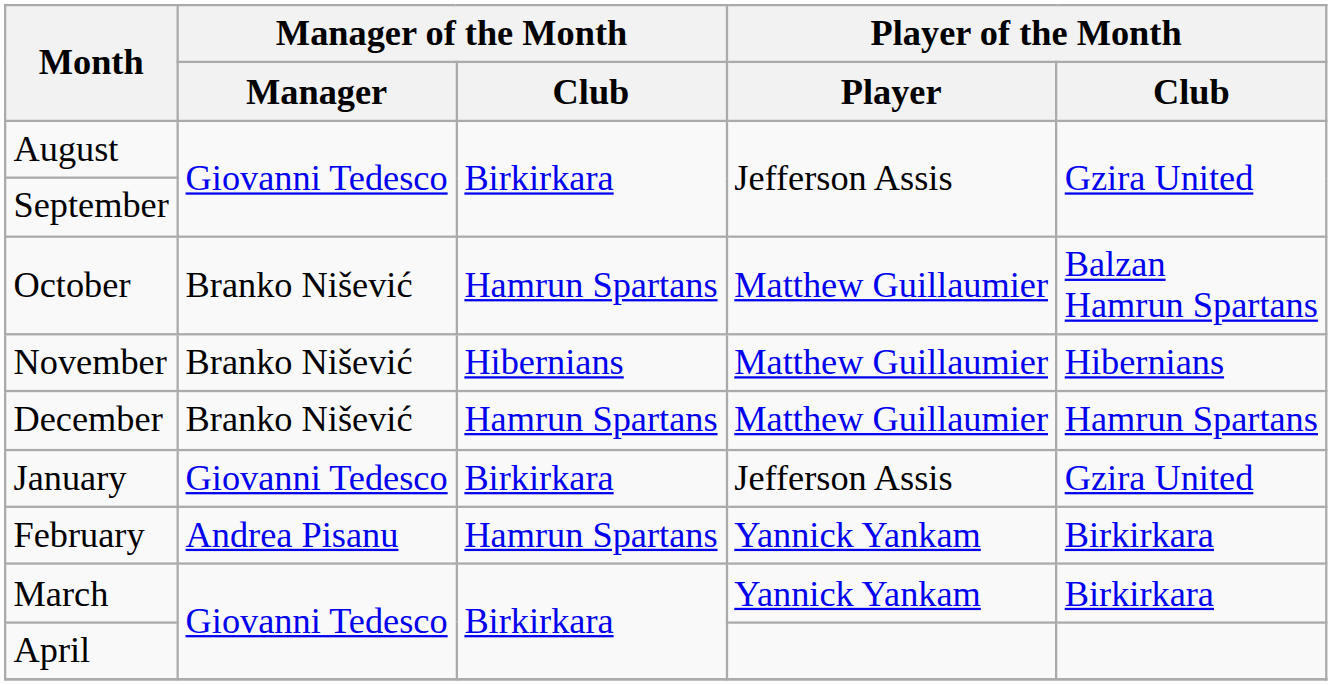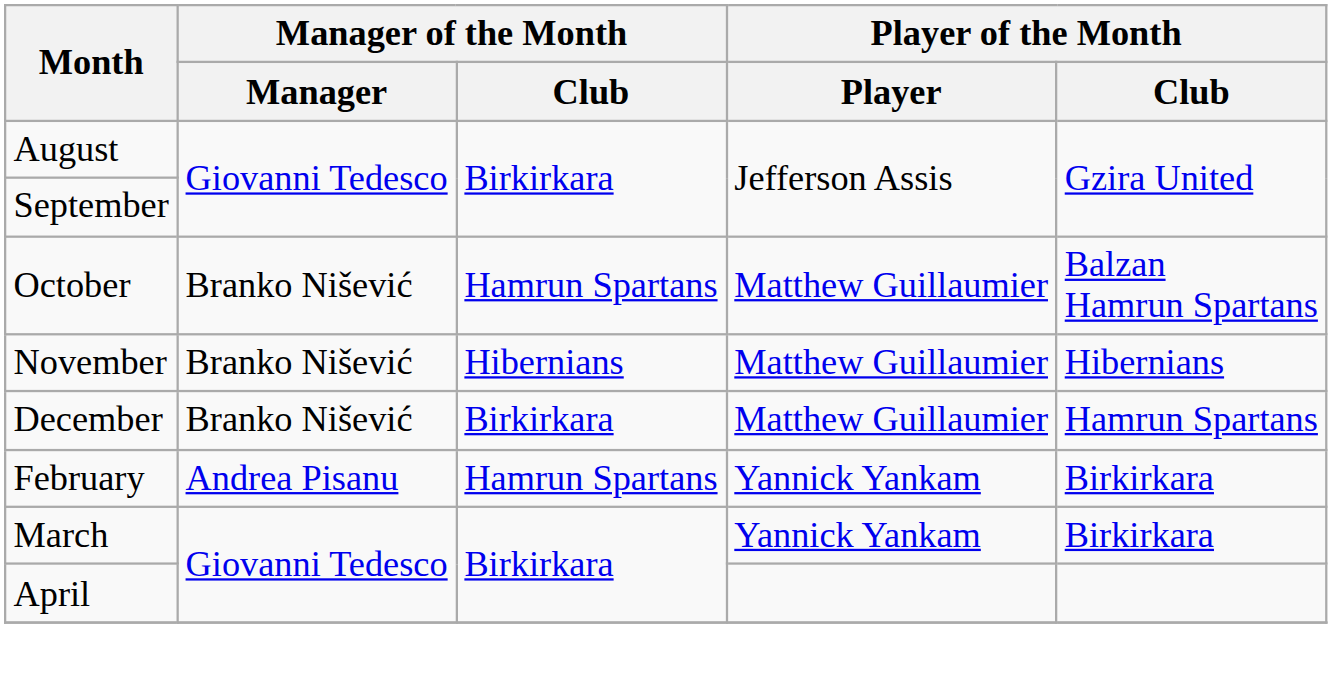December | Manager of the Month / Club: Hamrun Spartans -> Birkirkara
- row: January | Giovanni Tedesco | Birkirkara | Jefferson Assis | Gzira United
